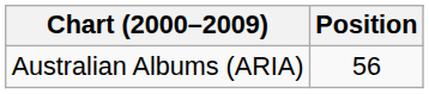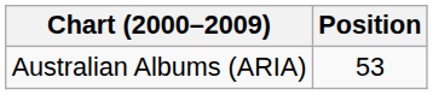Australian Albums (ARIA) | Position: 56 -> 53
